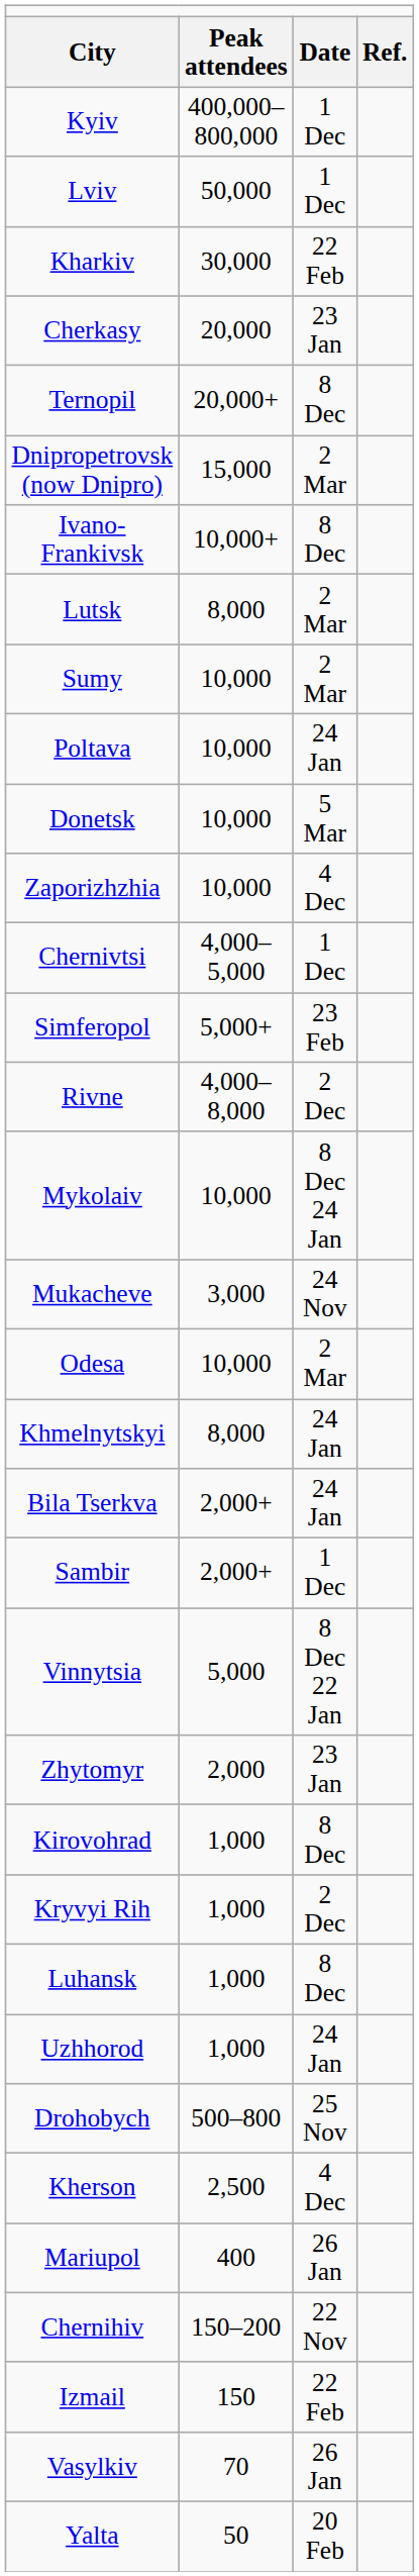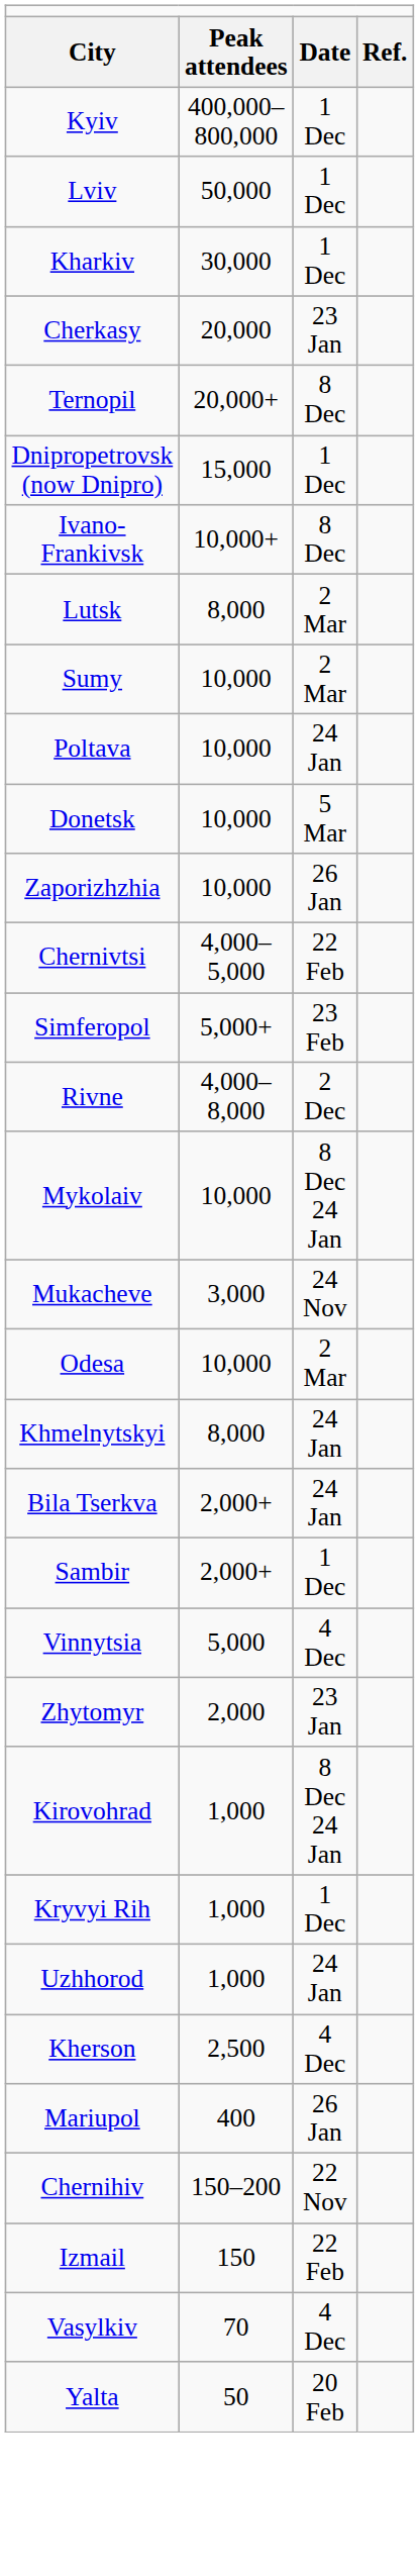Kharkiv | column 3: 22 Feb -> 1 Dec
Dnipropetrovsk (now Dnipro) | column 3: 2 Mar -> 1 Dec
Zaporizhzhia | column 3: 4 Dec -> 26 Jan
Chernivtsi | column 3: 1 Dec -> 22 Feb
Vinnytsia | column 3: 8 Dec 22 Jan -> 4 Dec
Kirovohrad | column 3: 8 Dec -> 8 Dec 24 Jan
Kryvyi Rih | column 3: 2 Dec -> 1 Dec
- row: Luhansk | 1,000 | 8 Dec
- row: Drohobych | 500–800 | 25 Nov
Vasylkiv | column 3: 26 Jan -> 4 Dec
